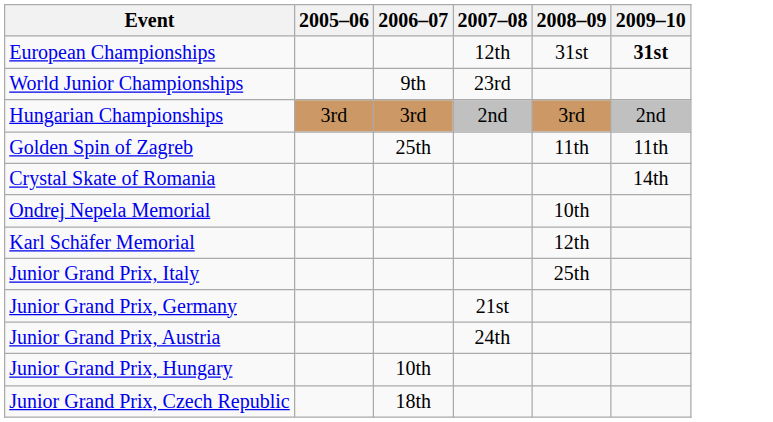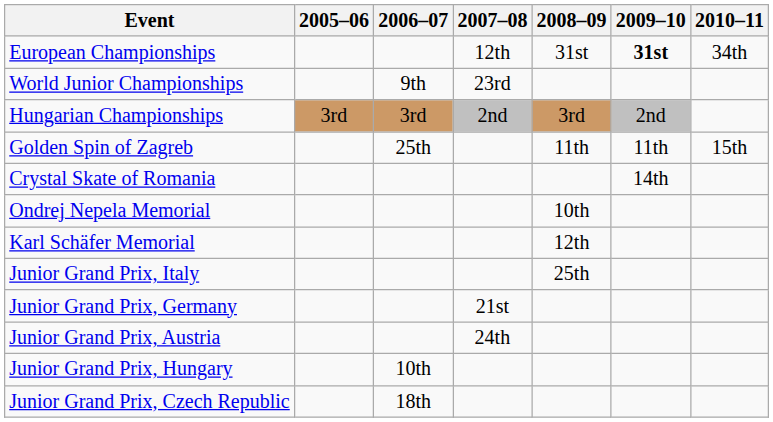+ column: 2010–11 | 34th | 15th
